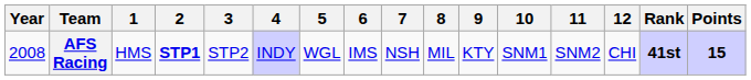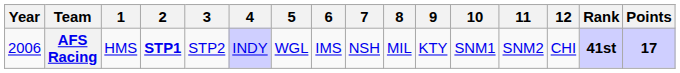AFS Racing | Year: 2008 -> 2006
AFS Racing | Points: 15 -> 17
